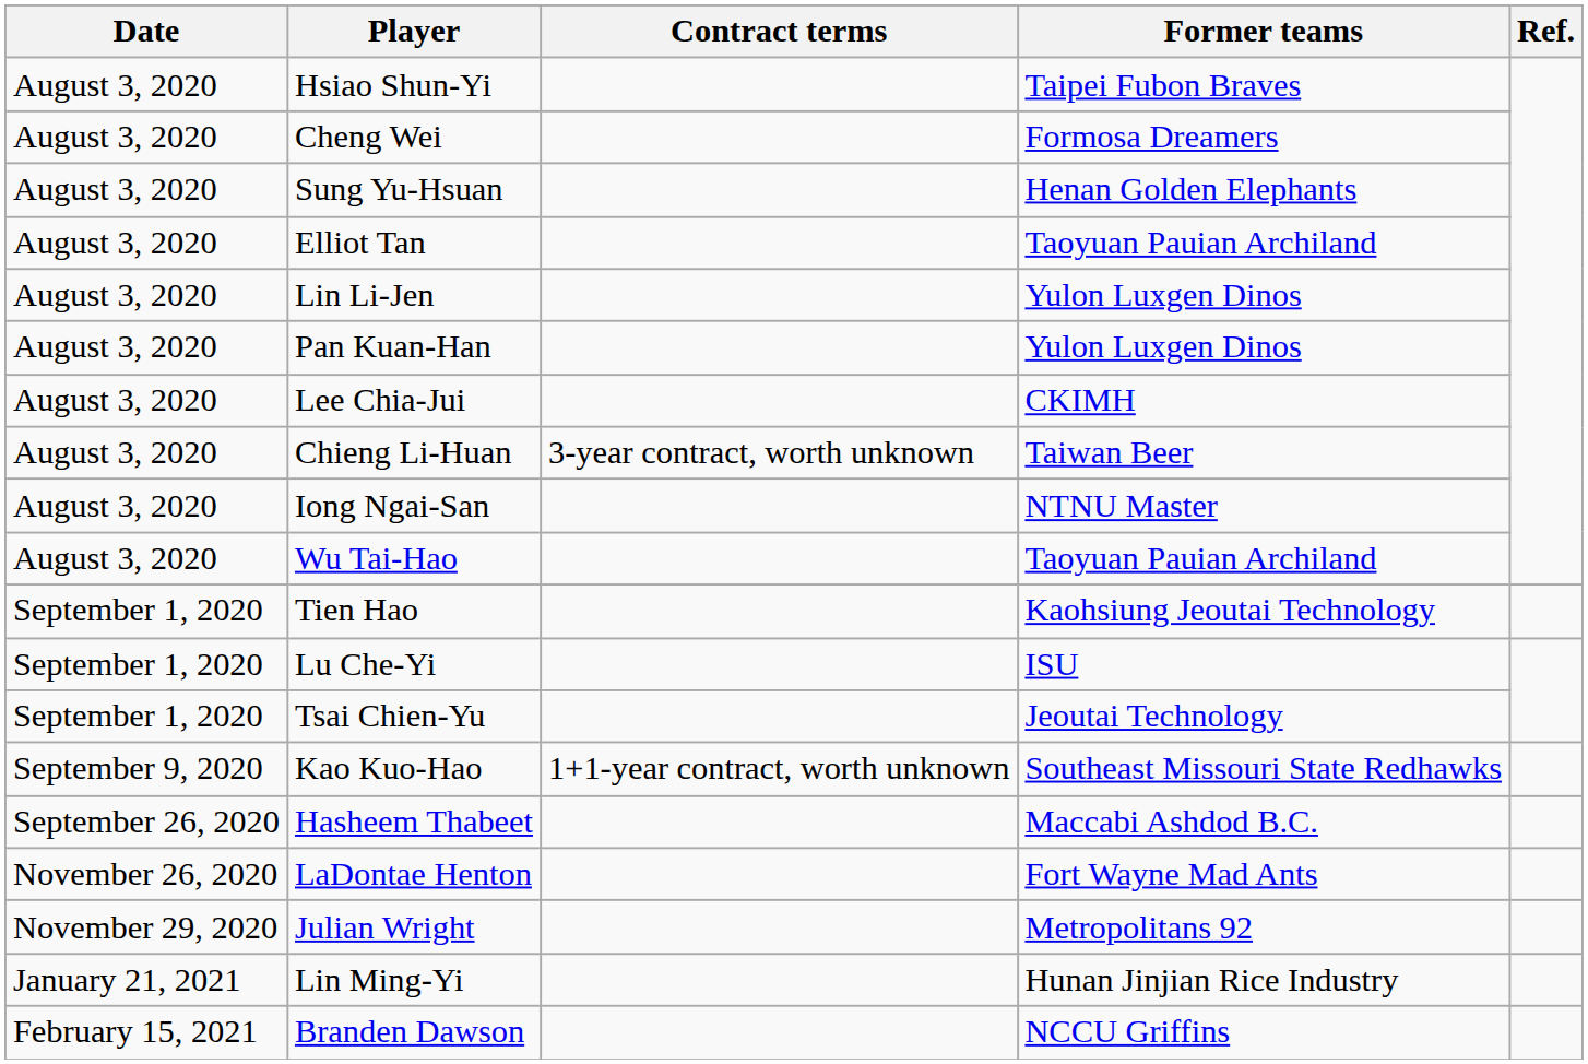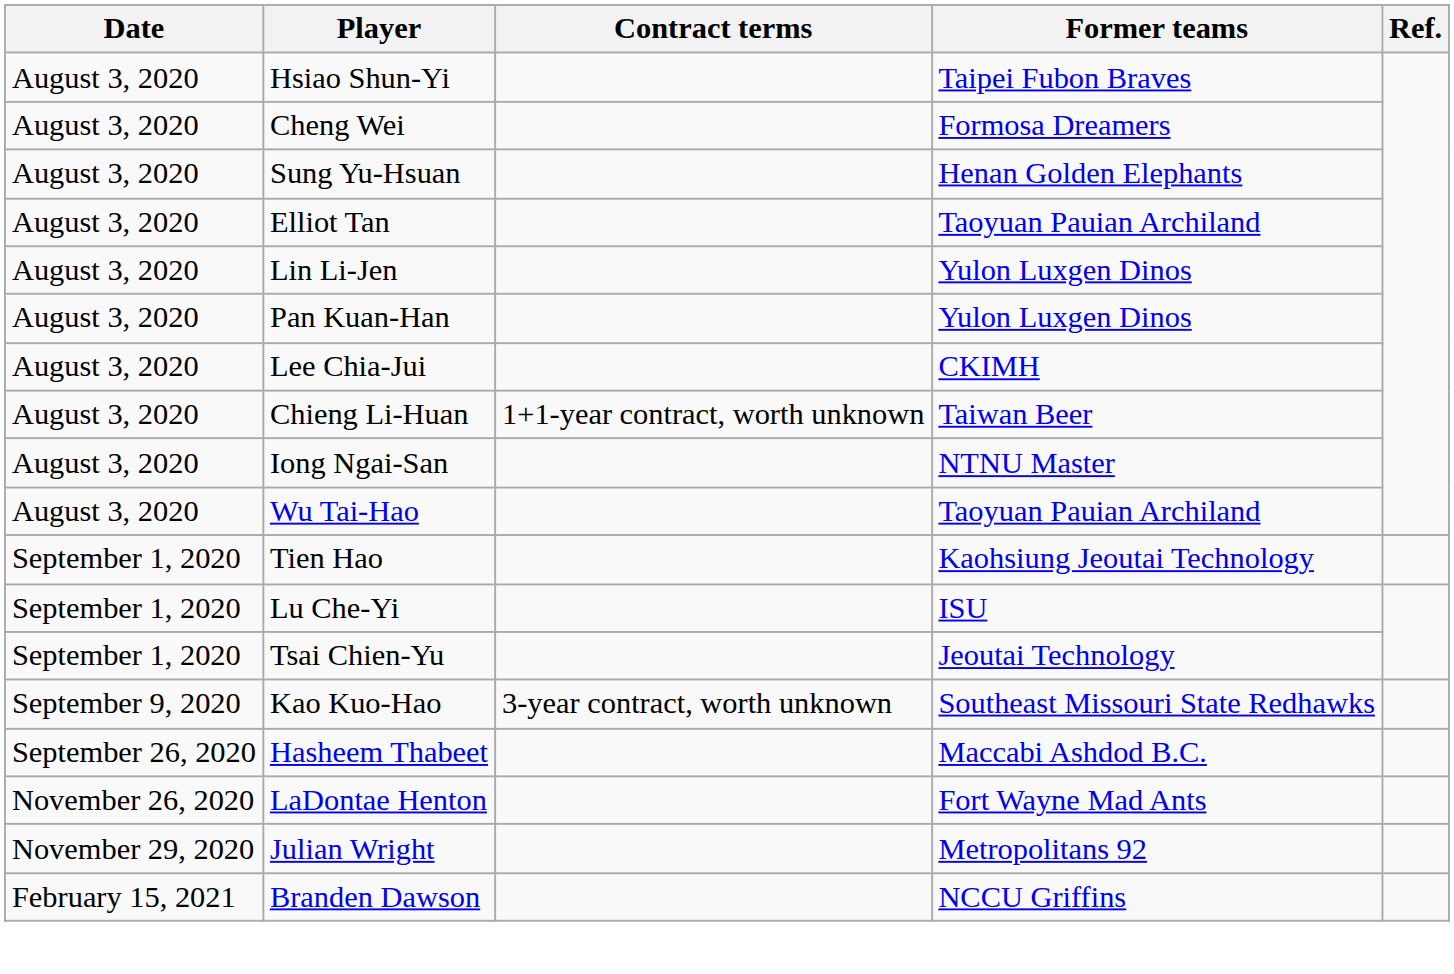Chieng Li-Huan | Contract terms: 3-year contract, worth unknown -> 1+1-year contract, worth unknown
Kao Kuo-Hao | Contract terms: 1+1-year contract, worth unknown -> 3-year contract, worth unknown
- row: January 21, 2021 | Lin Ming-Yi | Hunan Jinjian Rice Industry
